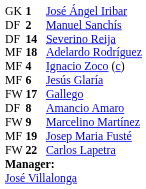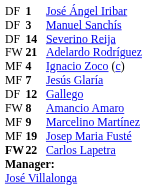José Ángel Iribar | column 1: GK -> DF
Manuel Sanchís | column 2: 2 -> 3
Adelardo Rodríguez | column 1: MF -> FW
Adelardo Rodríguez | column 2: 18 -> 21
Jesús Glaría | column 2: 6 -> 7
Gallego | column 1: FW -> DF
Gallego | column 2: 17 -> 12
Amancio Amaro | column 1: DF -> FW
Marcelino Martínez | column 1: FW -> MF
Carlos Lapetra | column 1: normal -> bold
